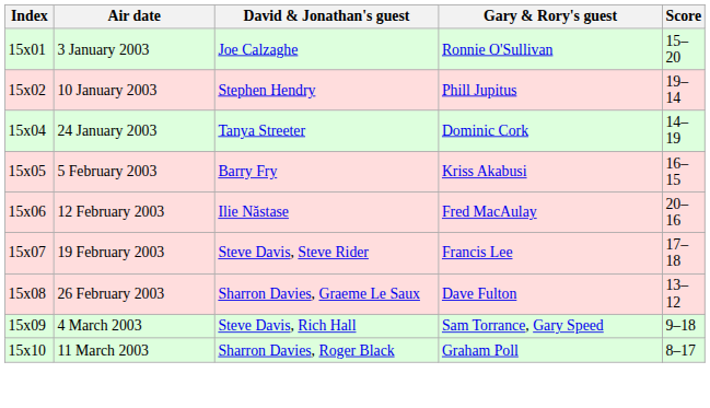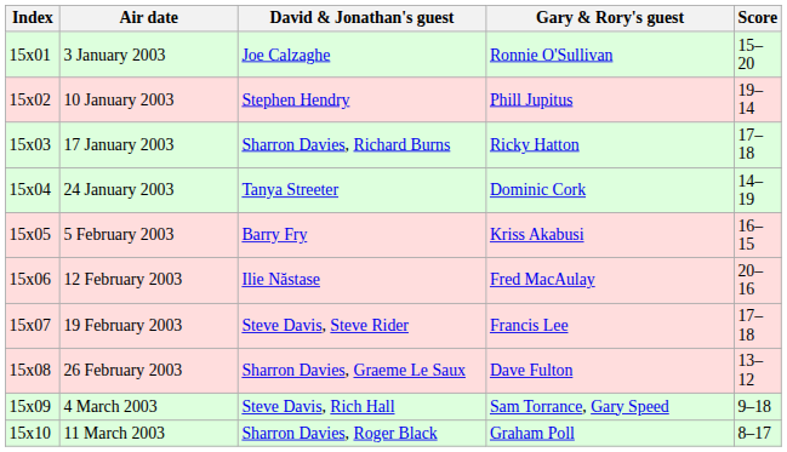+ row: 15x03 | 17 January 2003 | Sharron Davies, Richard Burns | Ricky Hatton | 17–18
